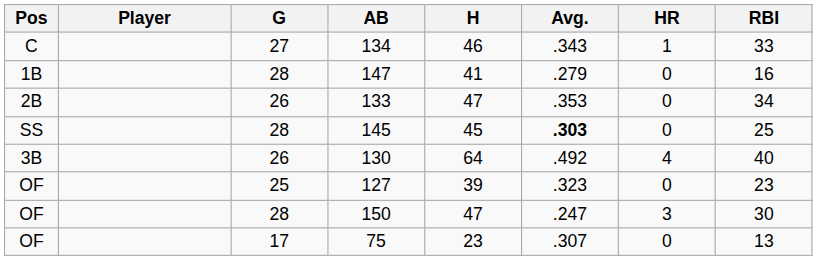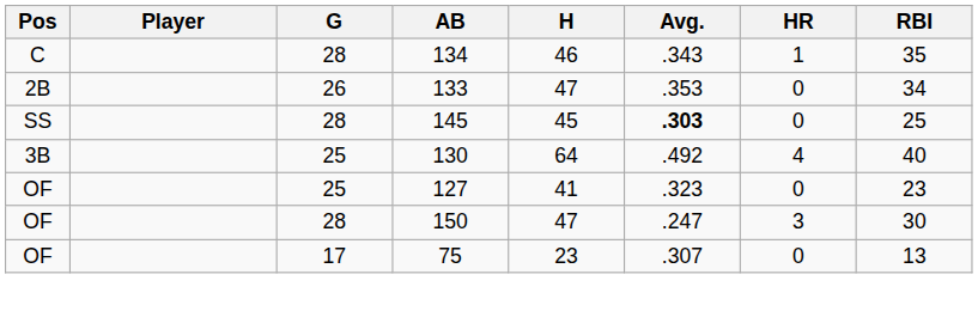134 | G: 27 -> 28
134 | RBI: 33 -> 35
- row: 1B | 28 | 147 | 41 | .279 | 0 | 16
130 | G: 26 -> 25
127 | H: 39 -> 41
